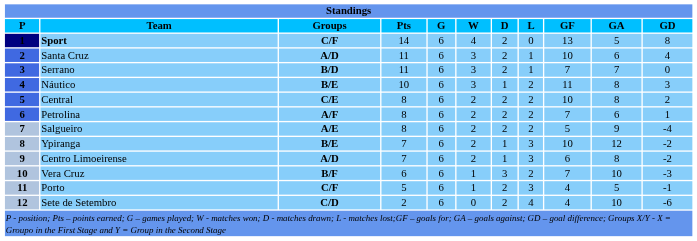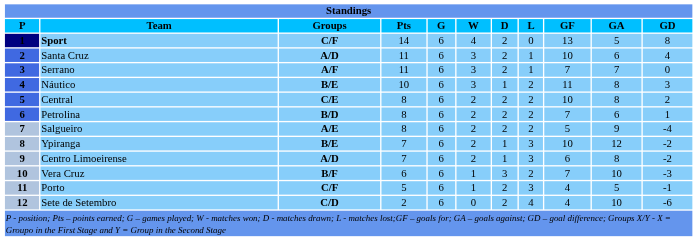Serrano | Groups: B/D -> A/F
Petrolina | Groups: A/F -> B/D
